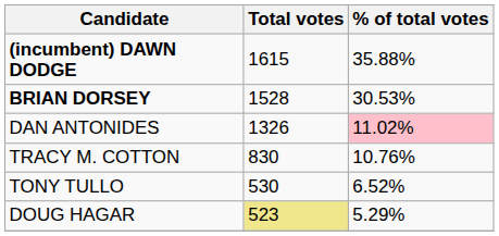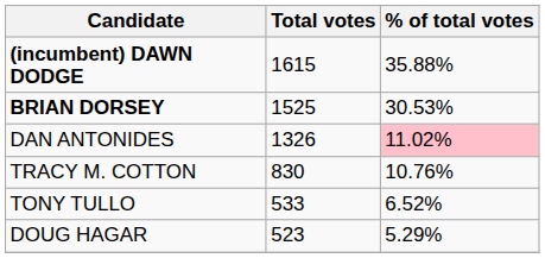BRIAN DORSEY | Total votes: 1528 -> 1525
TONY TULLO | Total votes: 530 -> 533
DOUG HAGAR | Total votes: khaki background -> no background
